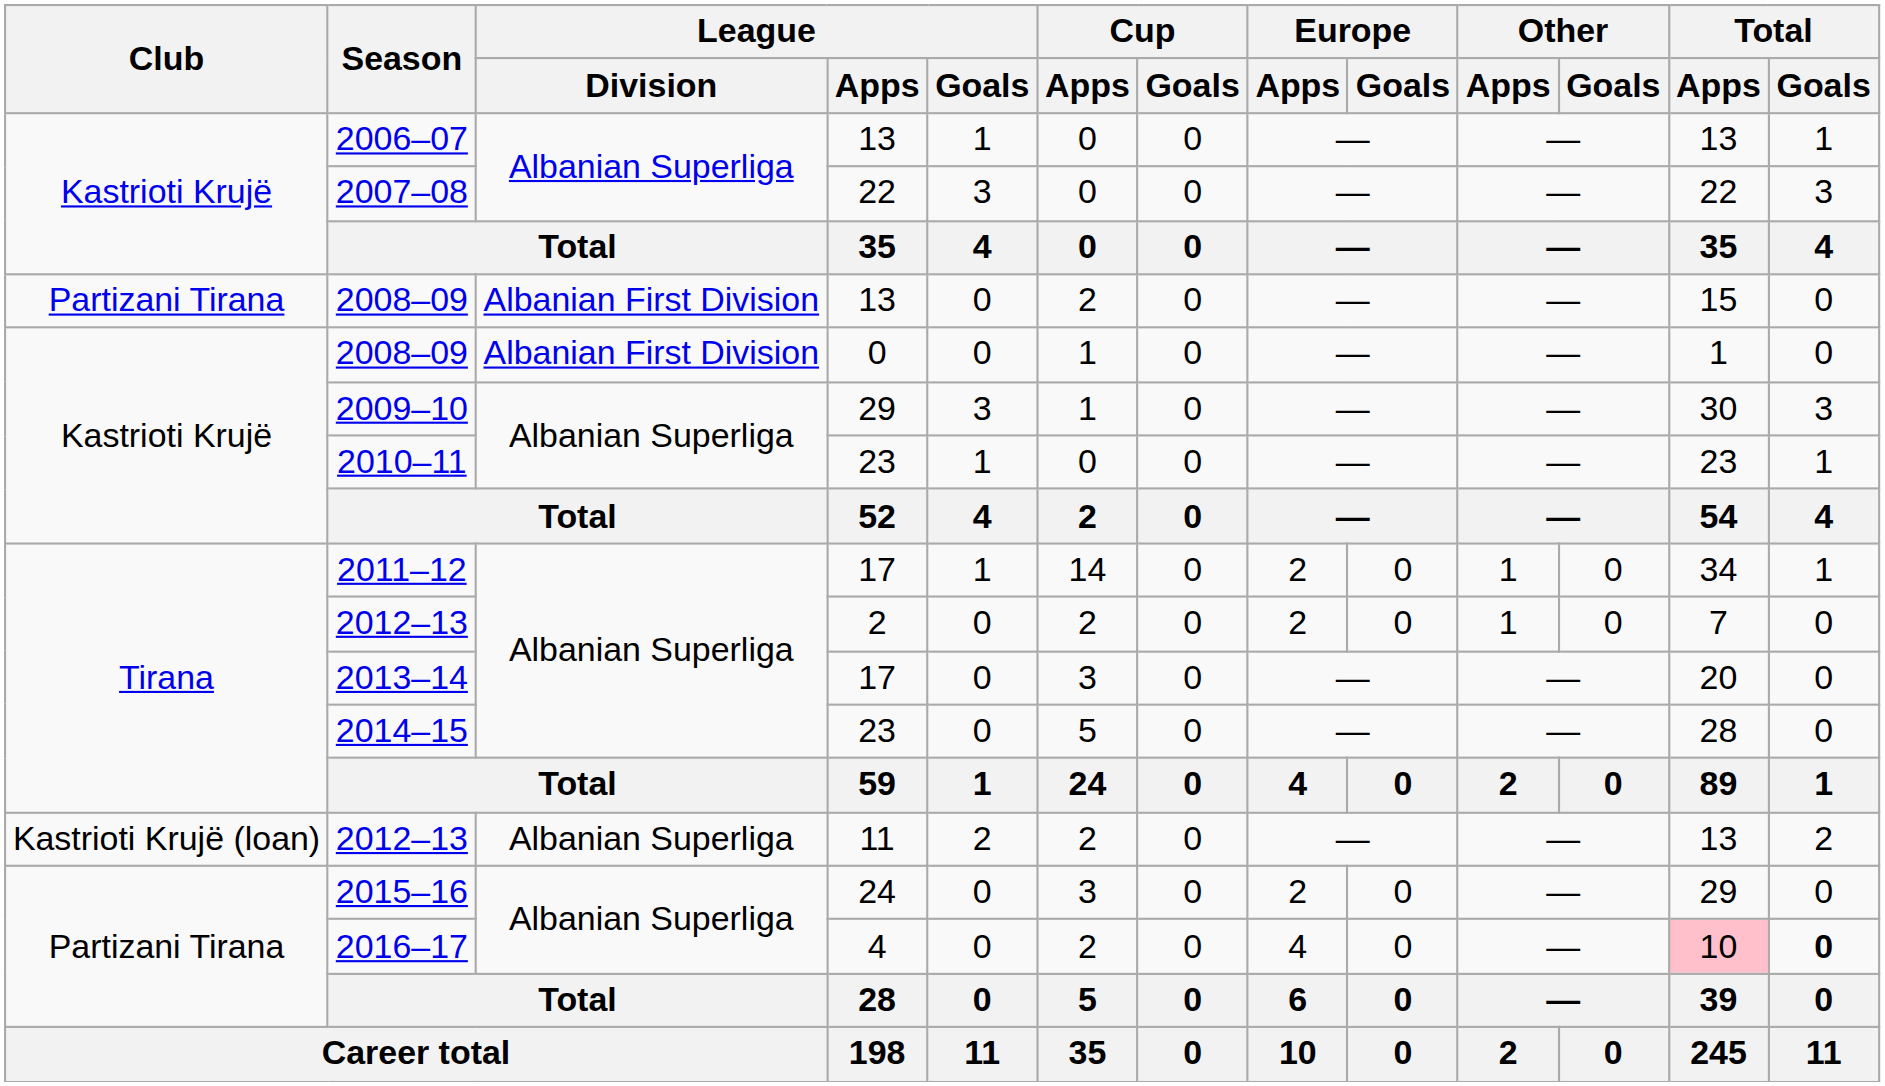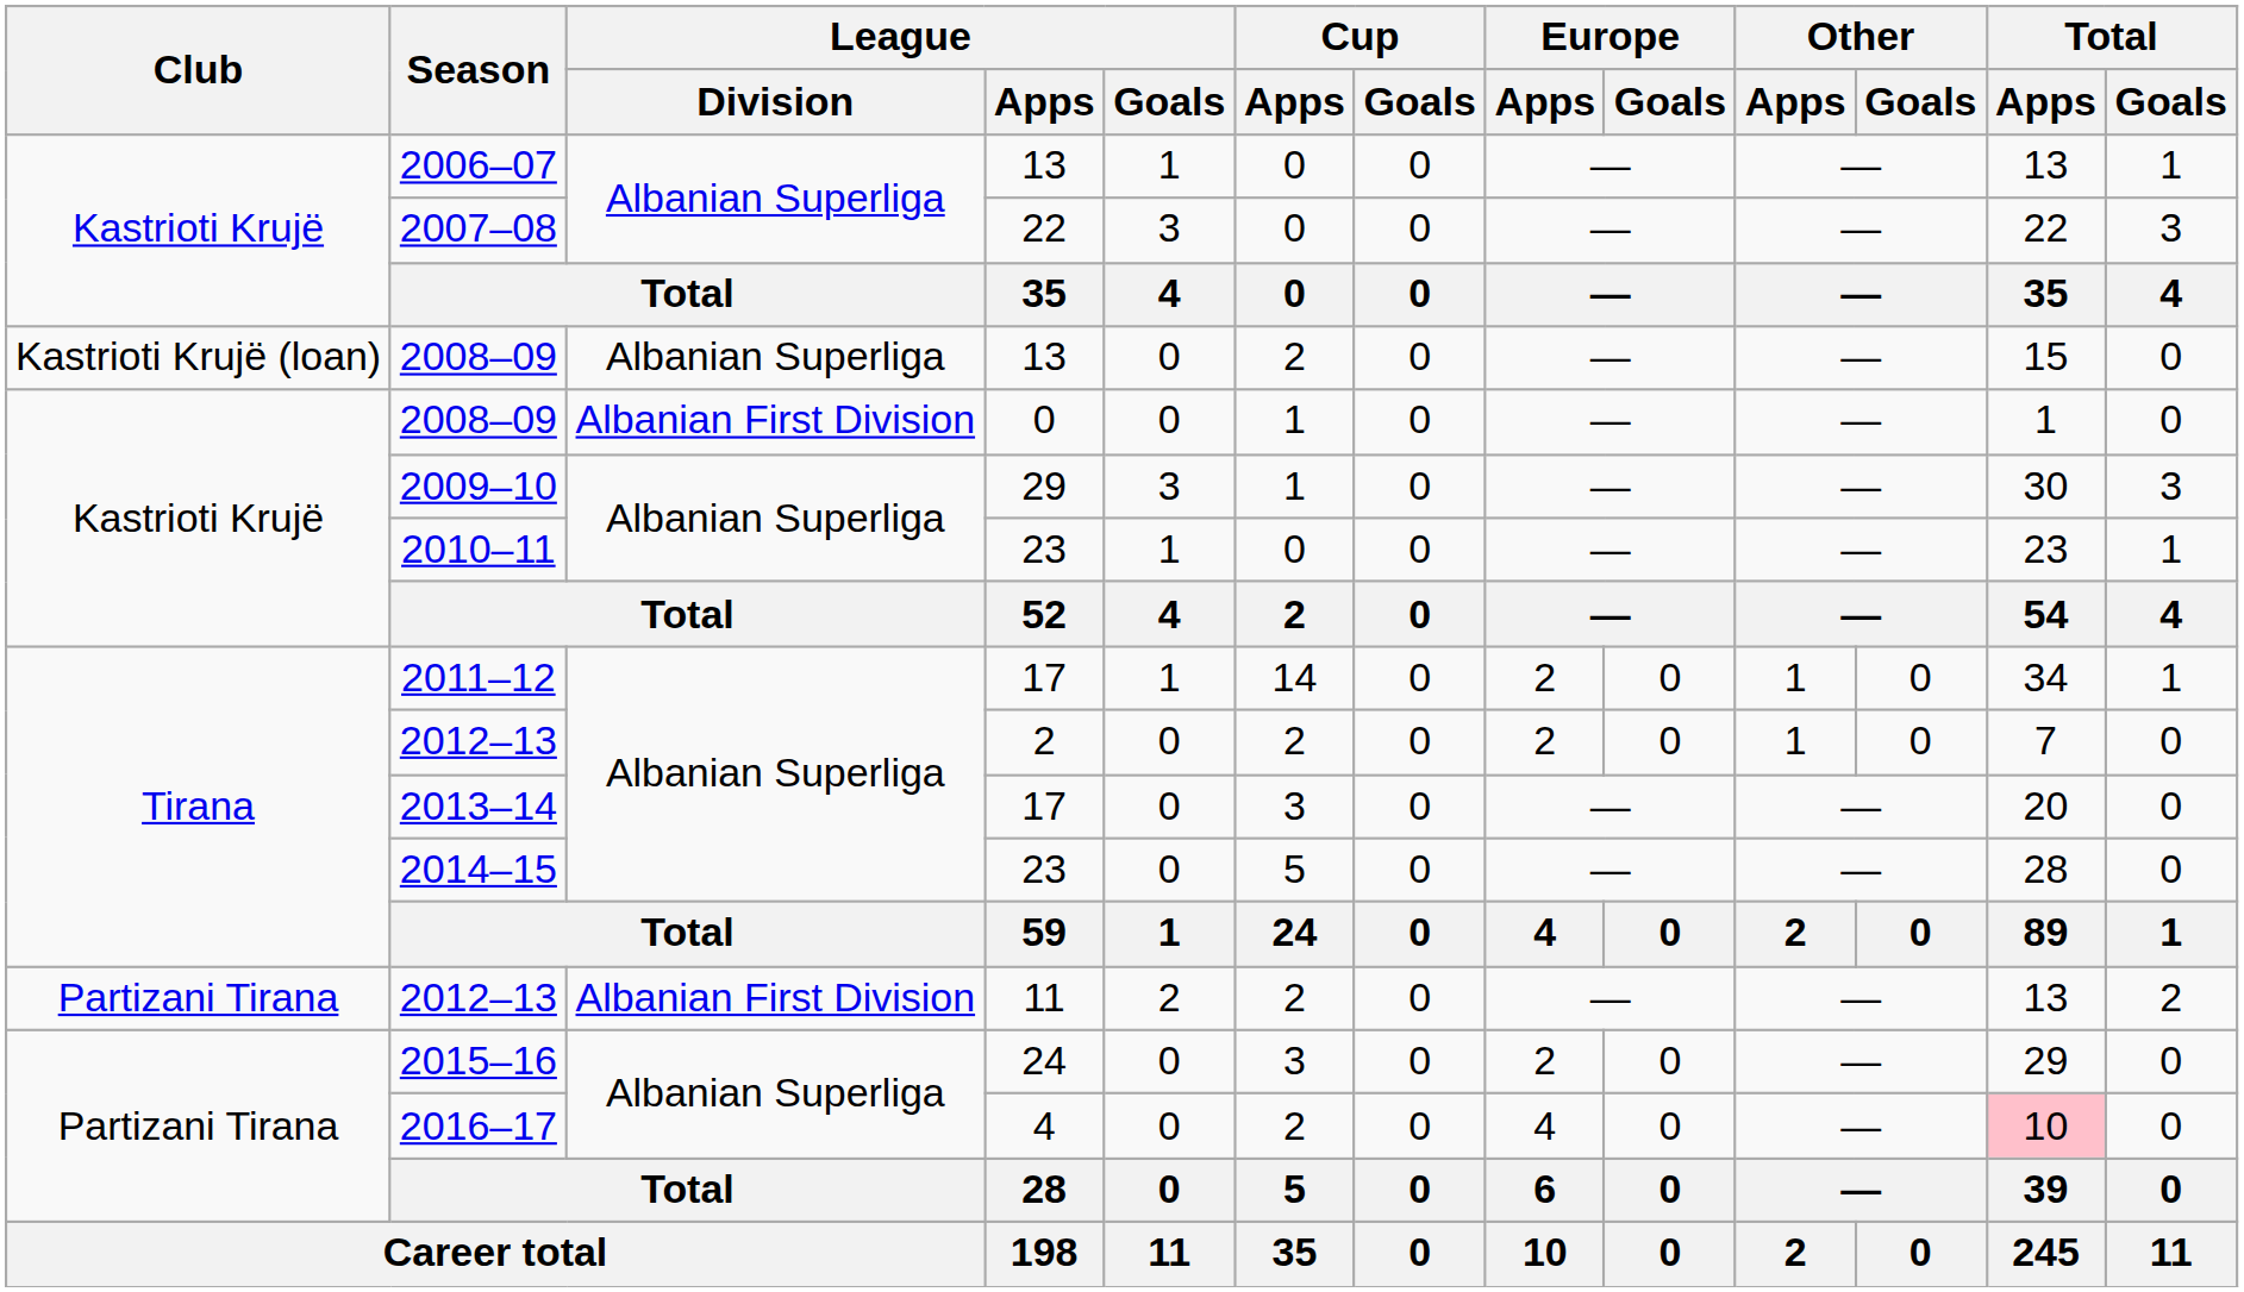2008–09 / 13 | Club: Partizani Tirana -> Kastrioti Krujë (loan)
2008–09 / 13 | League / Division: Albanian First Division -> Albanian Superliga
2012–13 / 11 | Club: Kastrioti Krujë (loan) -> Partizani Tirana
2012–13 / 11 | League / Division: Albanian Superliga -> Albanian First Division
2016–17 | Total / Goals: bold -> normal
